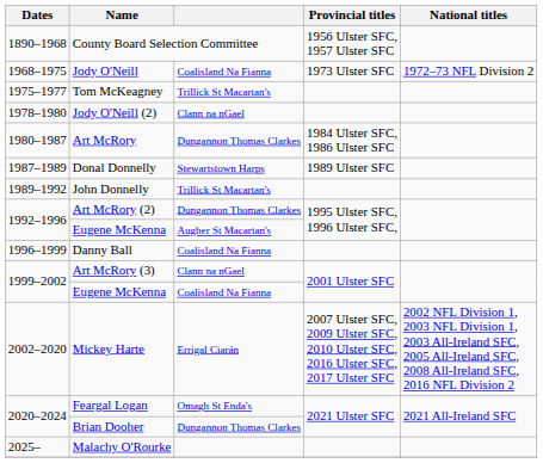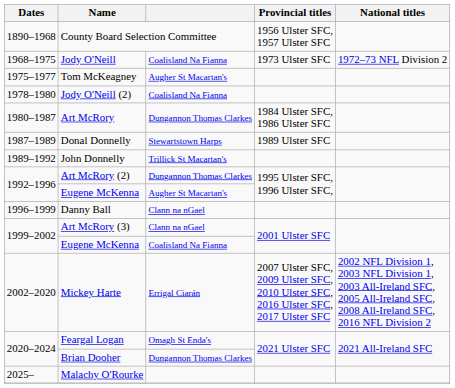Tom McKeagney | column 3: Trillick St Macartan's -> Augher St Macartan's
Jody O'Neill (2) | column 3: Clann na nGael -> Coalisland Na Fianna
Danny Ball | column 3: Coalisland Na Fianna -> Clann na nGael
